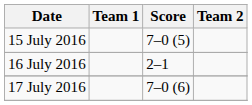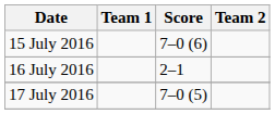15 July 2016 | Score: 7–0 (5) -> 7–0 (6)
17 July 2016 | Score: 7–0 (6) -> 7–0 (5)
